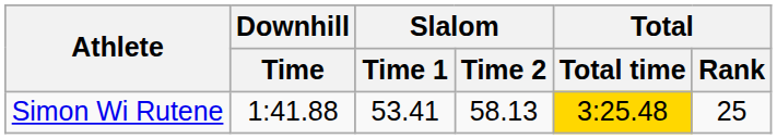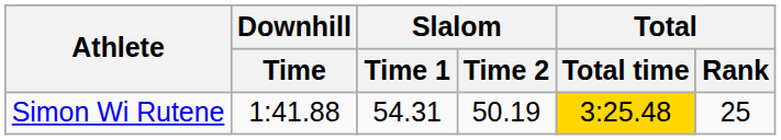Simon Wi Rutene | Slalom / Time 1: 53.41 -> 54.31
Simon Wi Rutene | Slalom / Time 2: 58.13 -> 50.19
